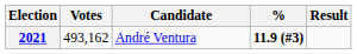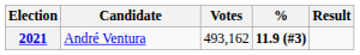columns swapped: Candidate <-> Votes
